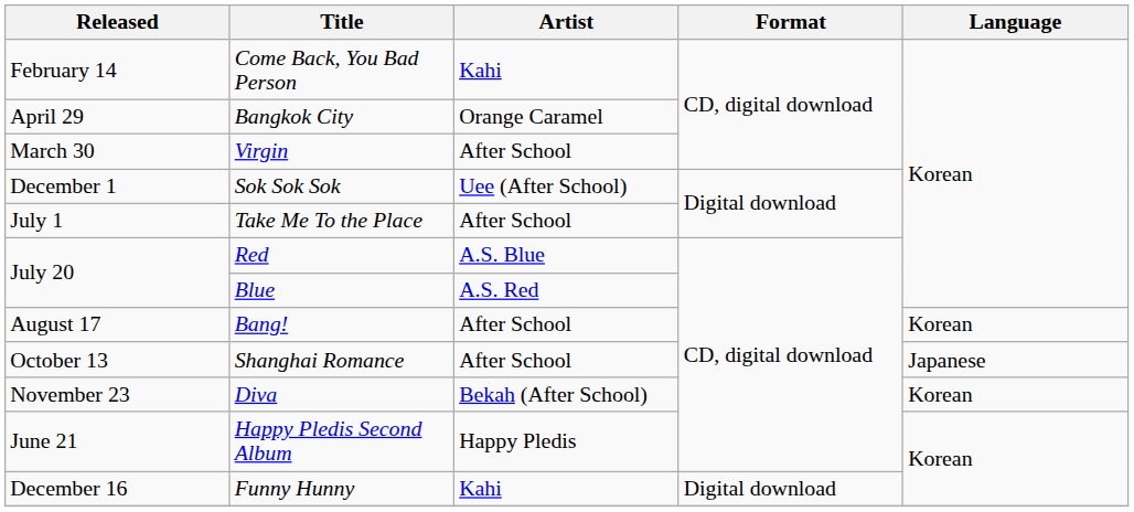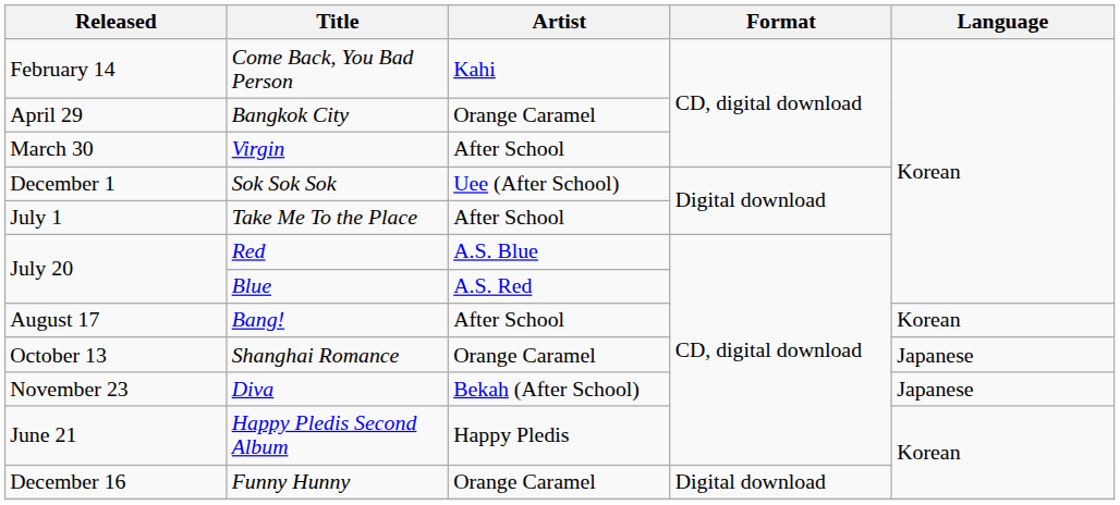Shanghai Romance | Artist: After School -> Orange Caramel
Diva | Language: Korean -> Japanese
Funny Hunny | Artist: Kahi -> Orange Caramel
